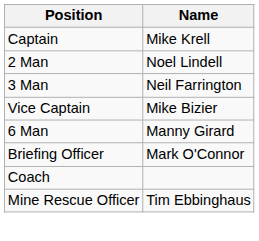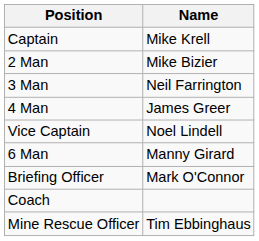2 Man | Name: Noel Lindell -> Mike Bizier
+ row: 4 Man | James Greer
Vice Captain | Name: Mike Bizier -> Noel Lindell
